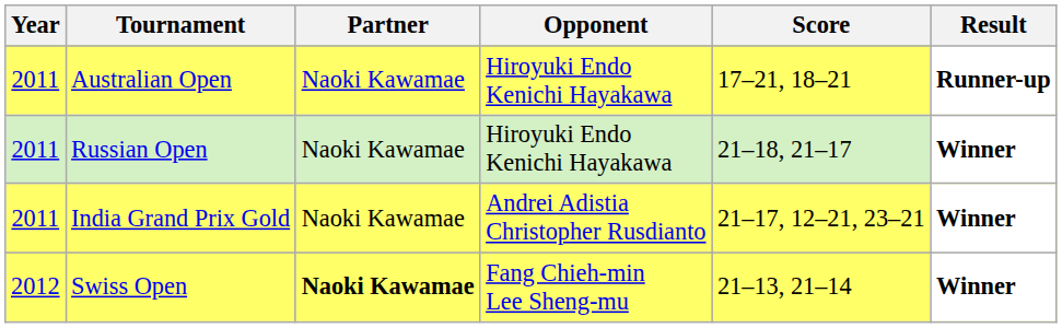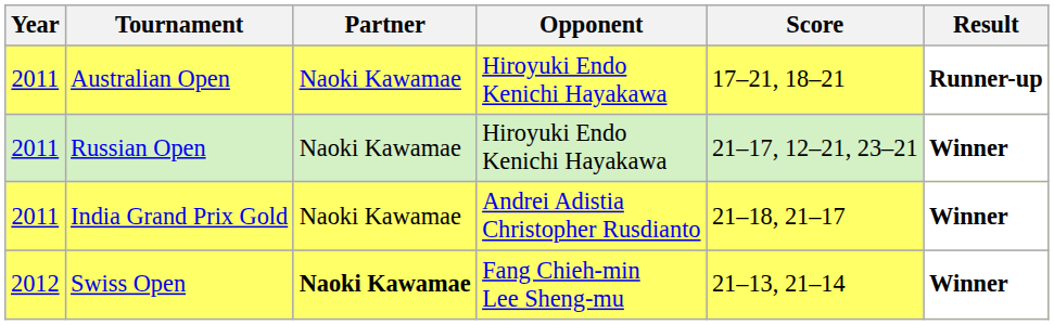Russian Open | Score: 21–18, 21–17 -> 21–17, 12–21, 23–21
India Grand Prix Gold | Score: 21–17, 12–21, 23–21 -> 21–18, 21–17
